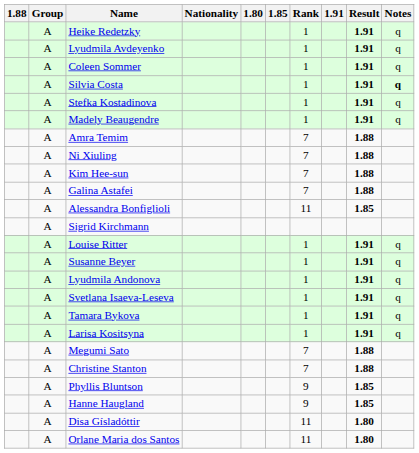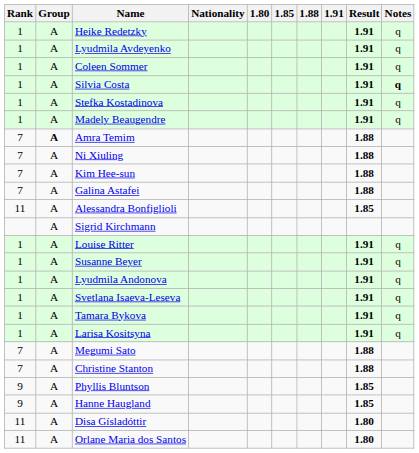columns swapped: Rank <-> 1.88
Amra Temim | Group: normal -> bold
